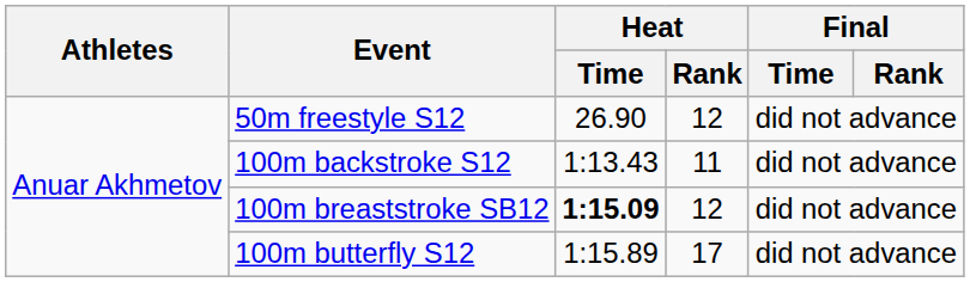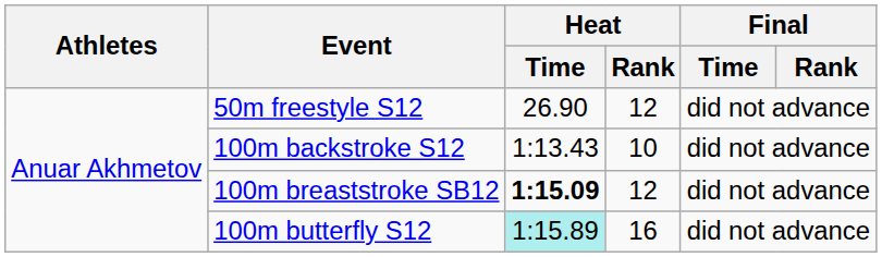100m backstroke S12 | Heat / Rank: 11 -> 10
100m butterfly S12 | Heat / Time: no background -> paleturquoise background
100m butterfly S12 | Heat / Rank: 17 -> 16
